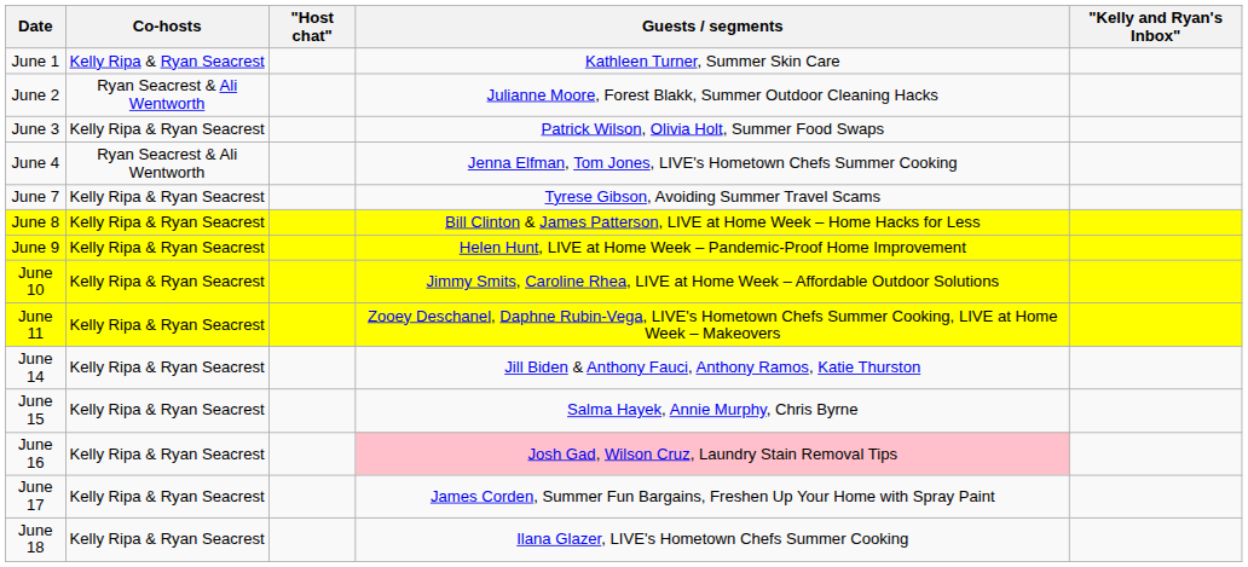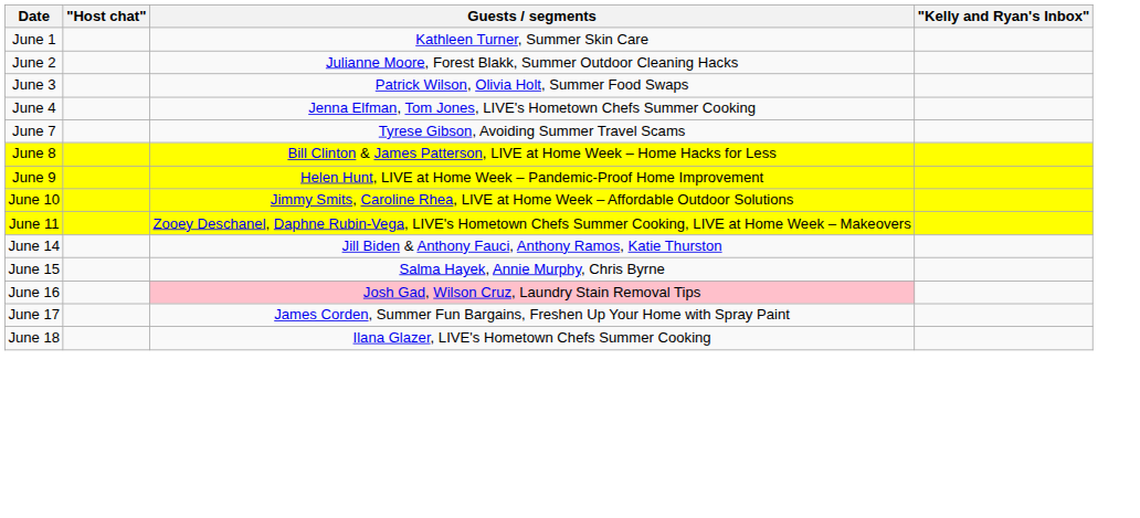- column: Co-hosts | Kelly Ripa & Ryan Seacrest | Ryan Seacrest & Ali Wentworth | Kelly Ripa & Ryan Seacrest | Ryan Seacrest & Ali Wentworth | Kelly Ripa & Ryan Seacrest | Kelly Ripa & Ryan Seacrest | Kelly Ripa & Ryan Seacrest | Kelly Ripa & Ryan Seacrest | Kelly Ripa & Ryan Seacrest | Kelly Ripa & Ryan Seacrest | Kelly Ripa & Ryan Seacrest | Kelly Ripa & Ryan Seacrest | Kelly Ripa & Ryan Seacrest | Kelly Ripa & Ryan Seacrest
